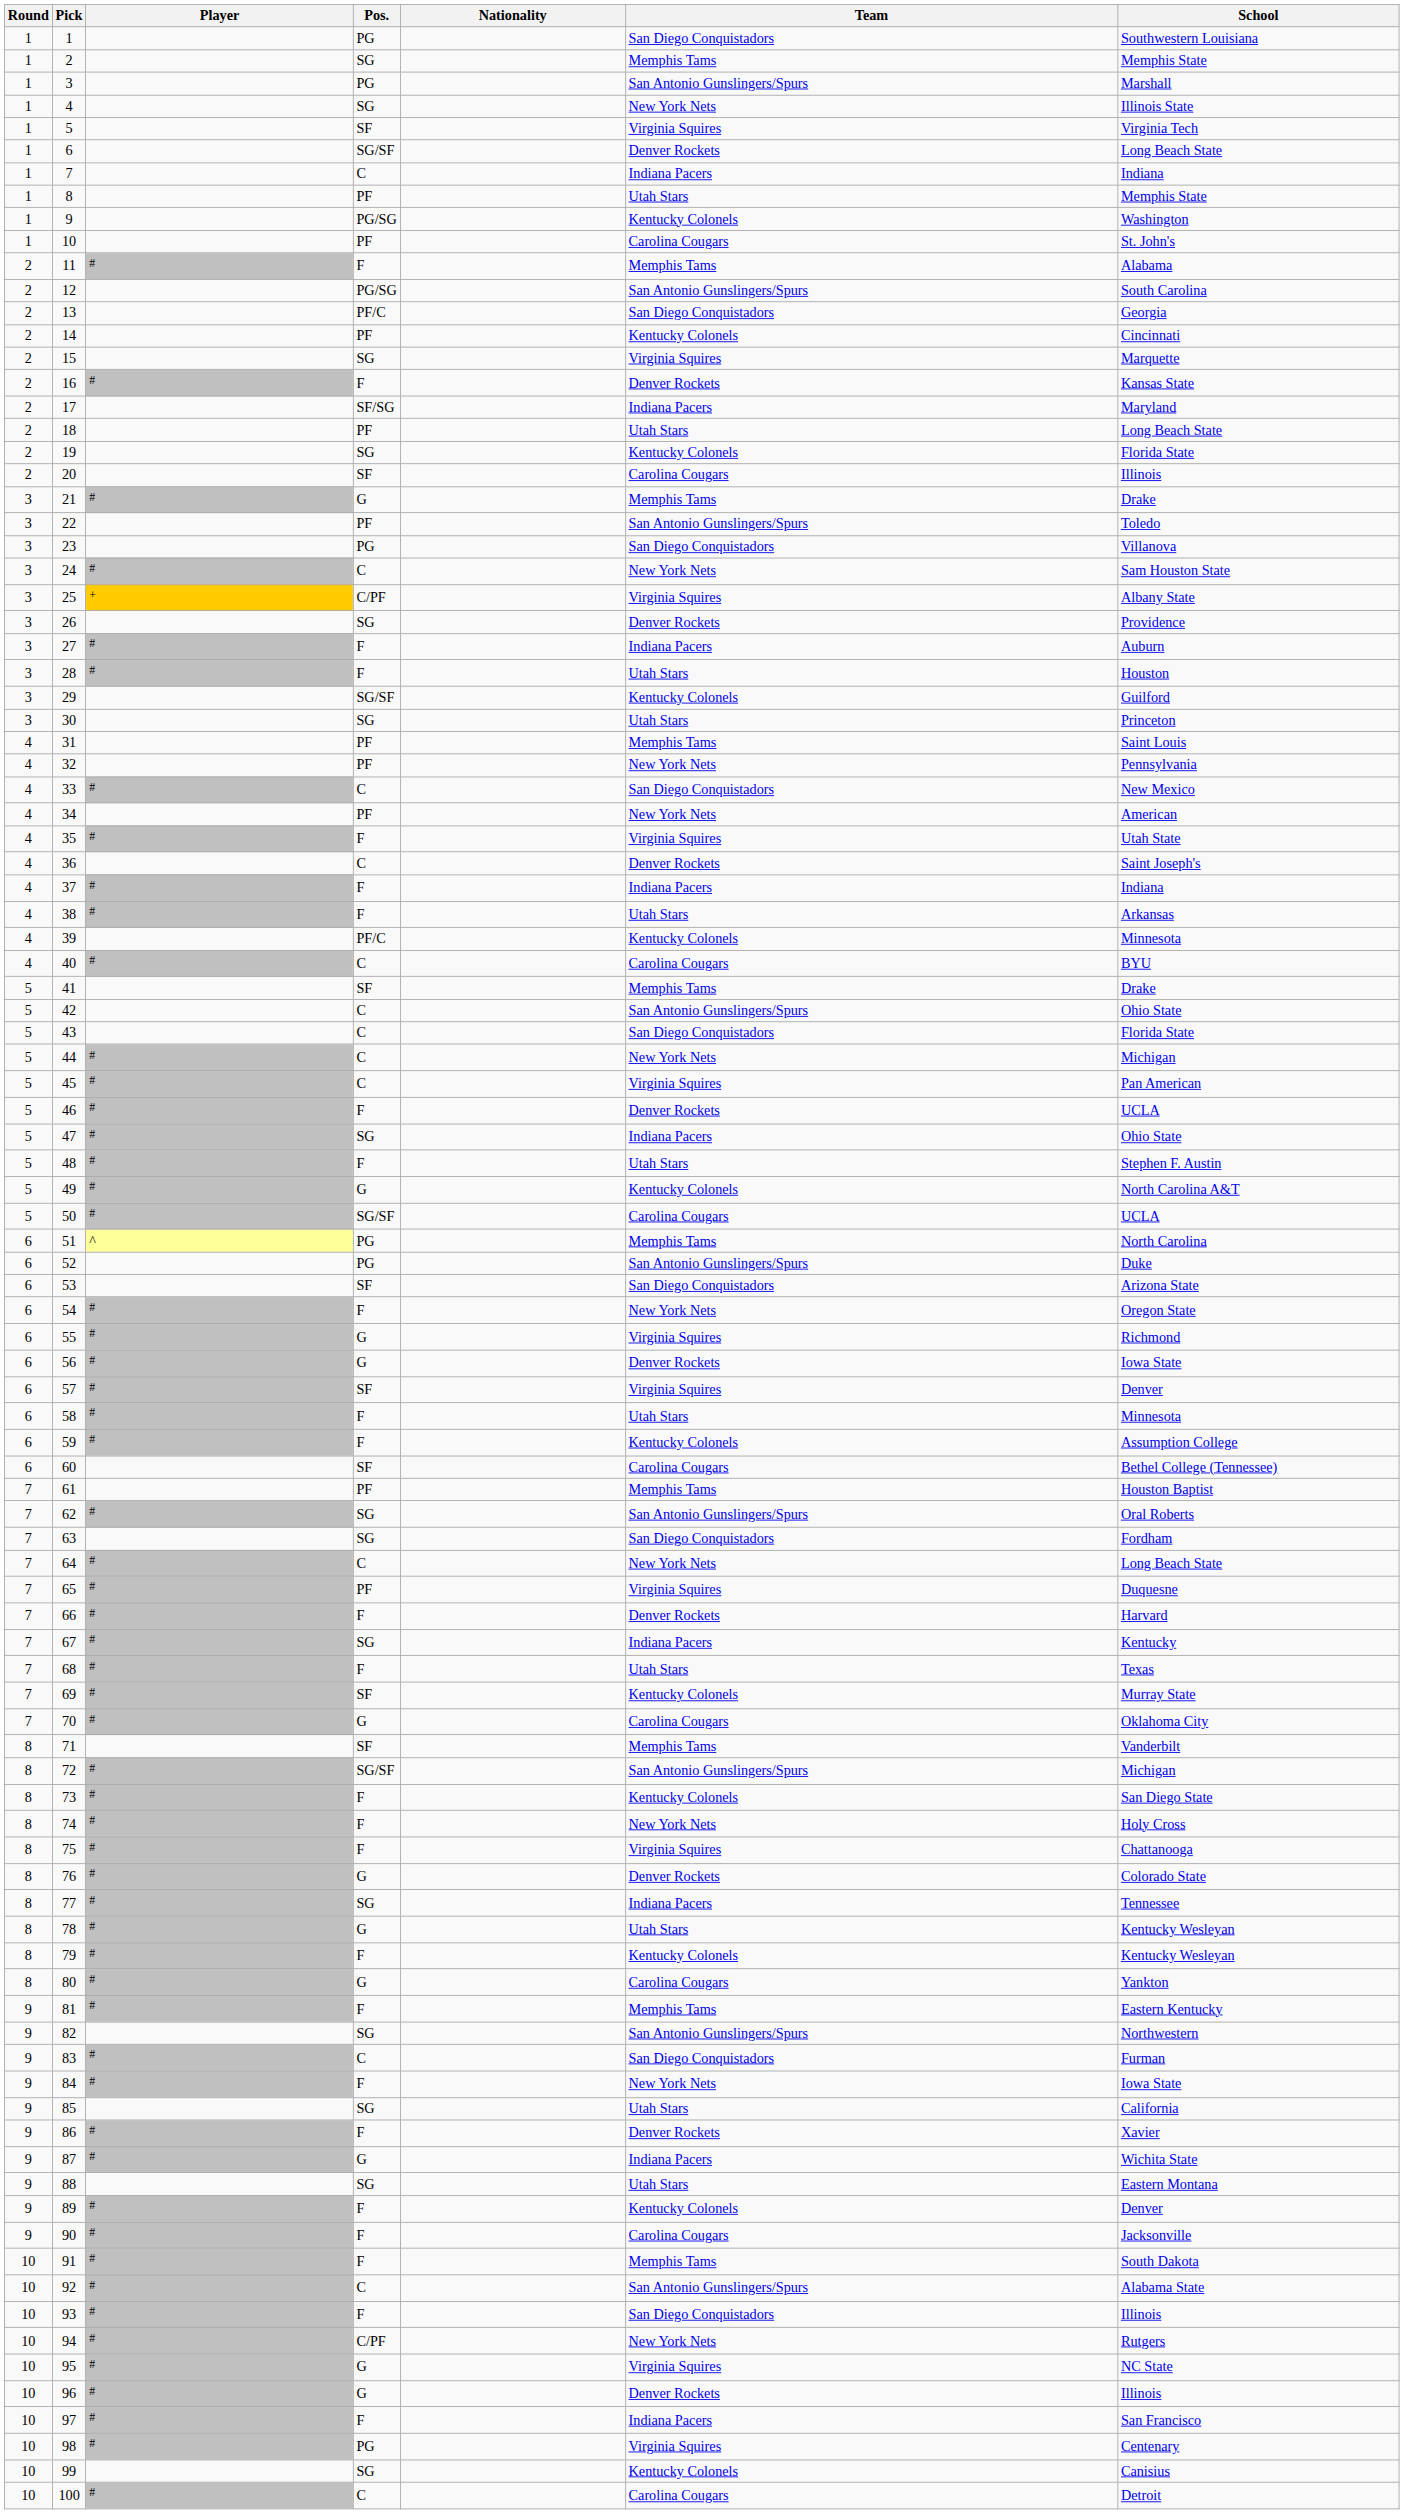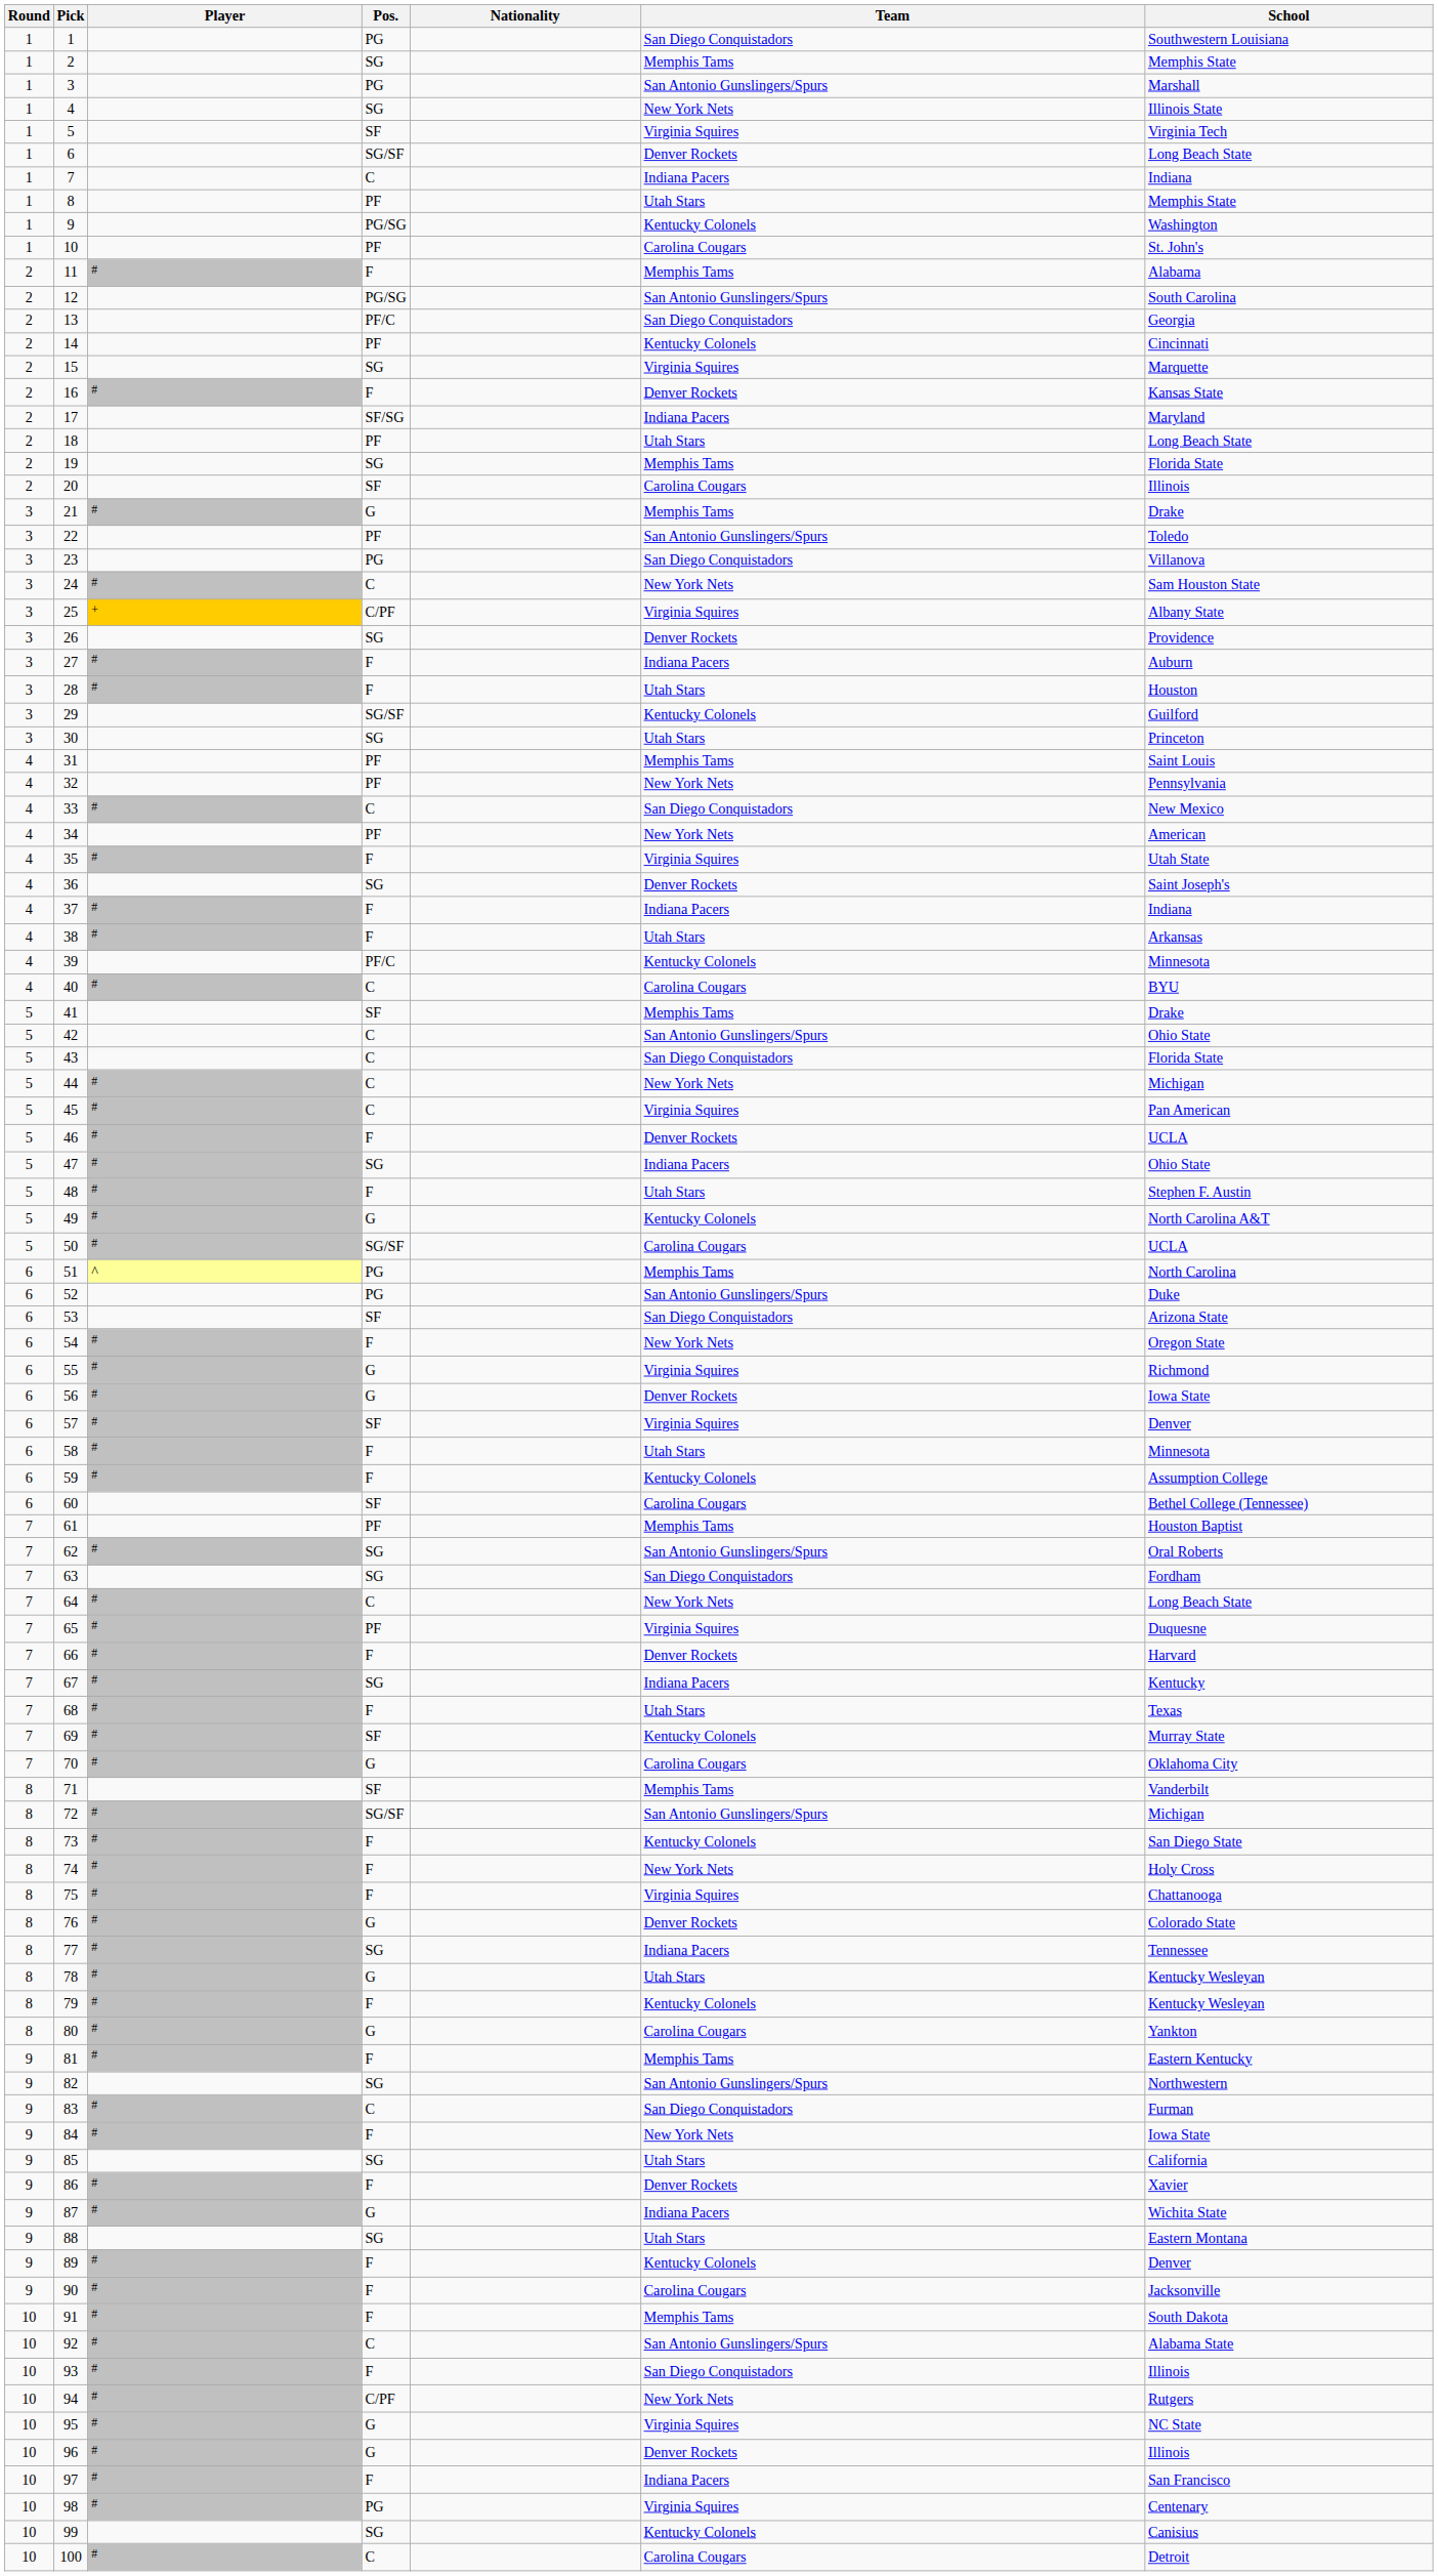19 | Team: Kentucky Colonels -> Memphis Tams
36 | Pos.: C -> SG
